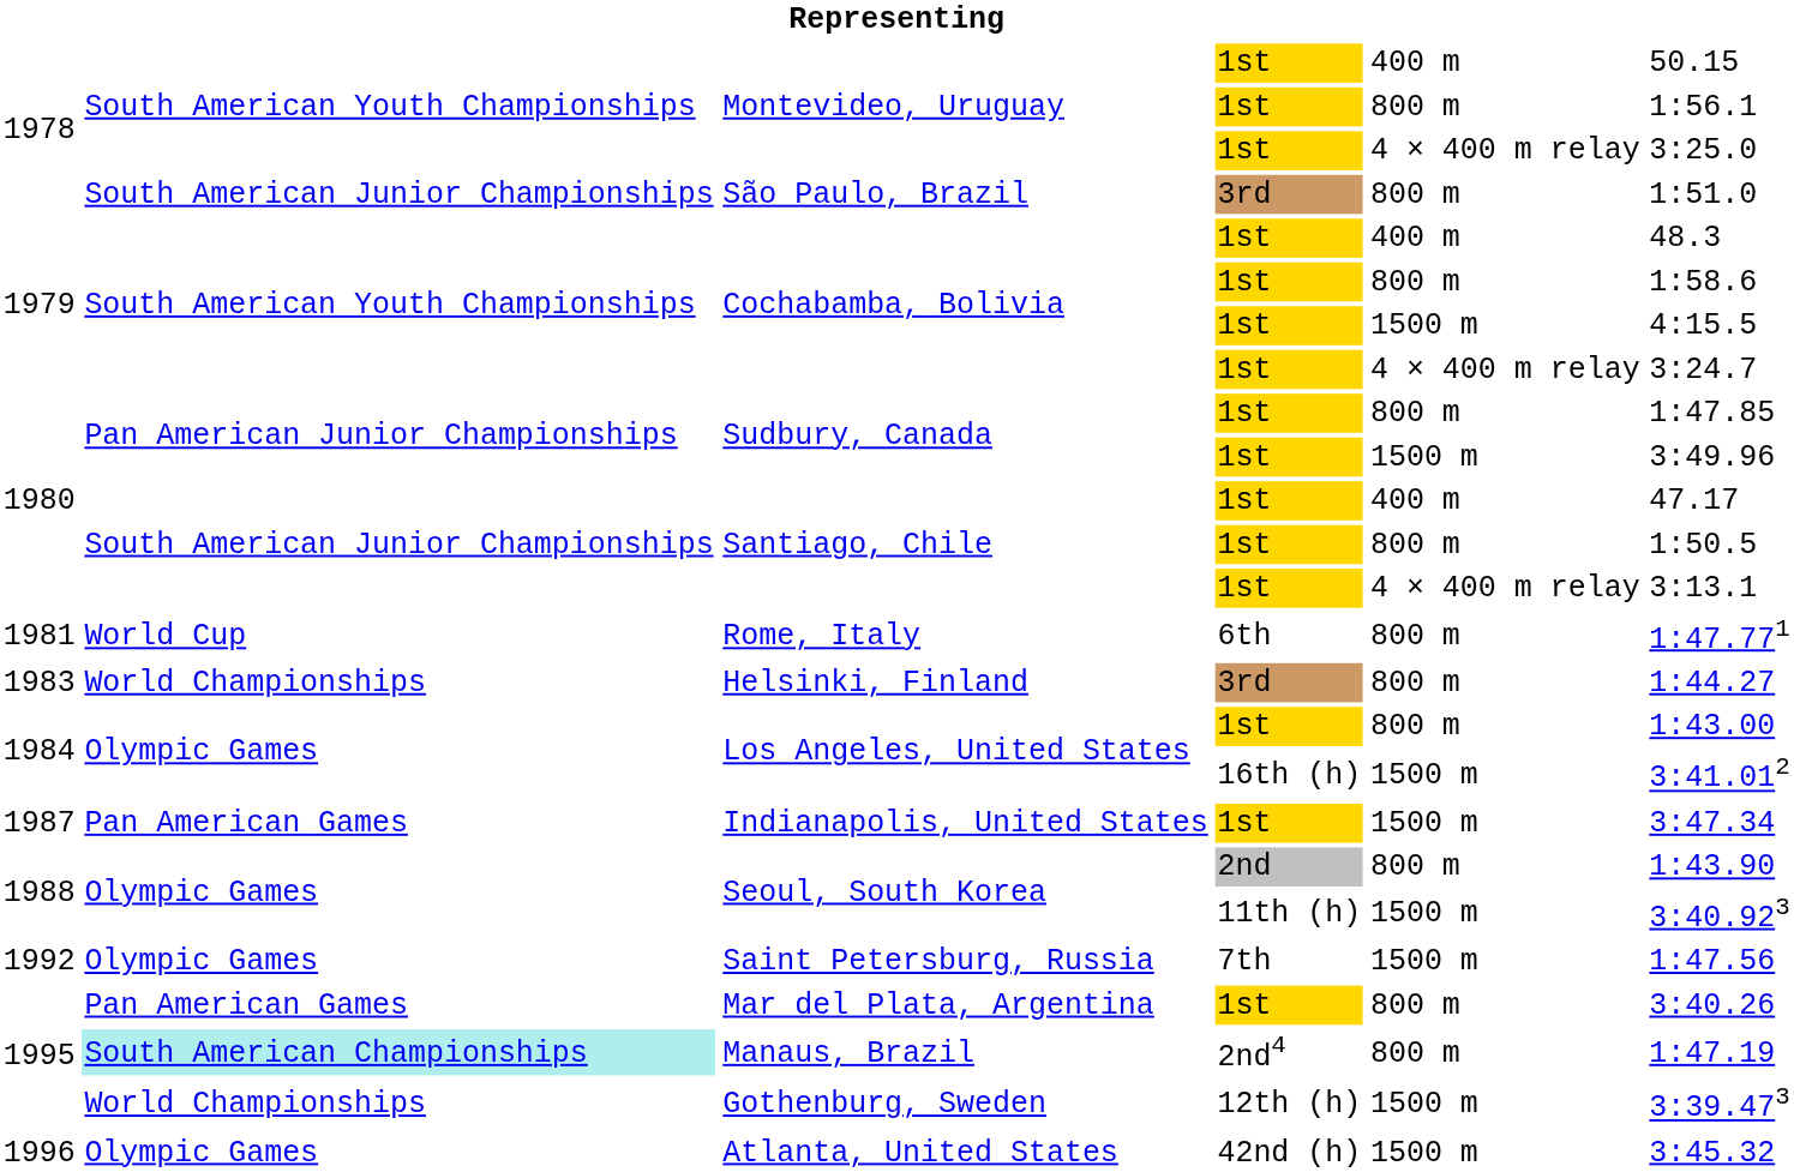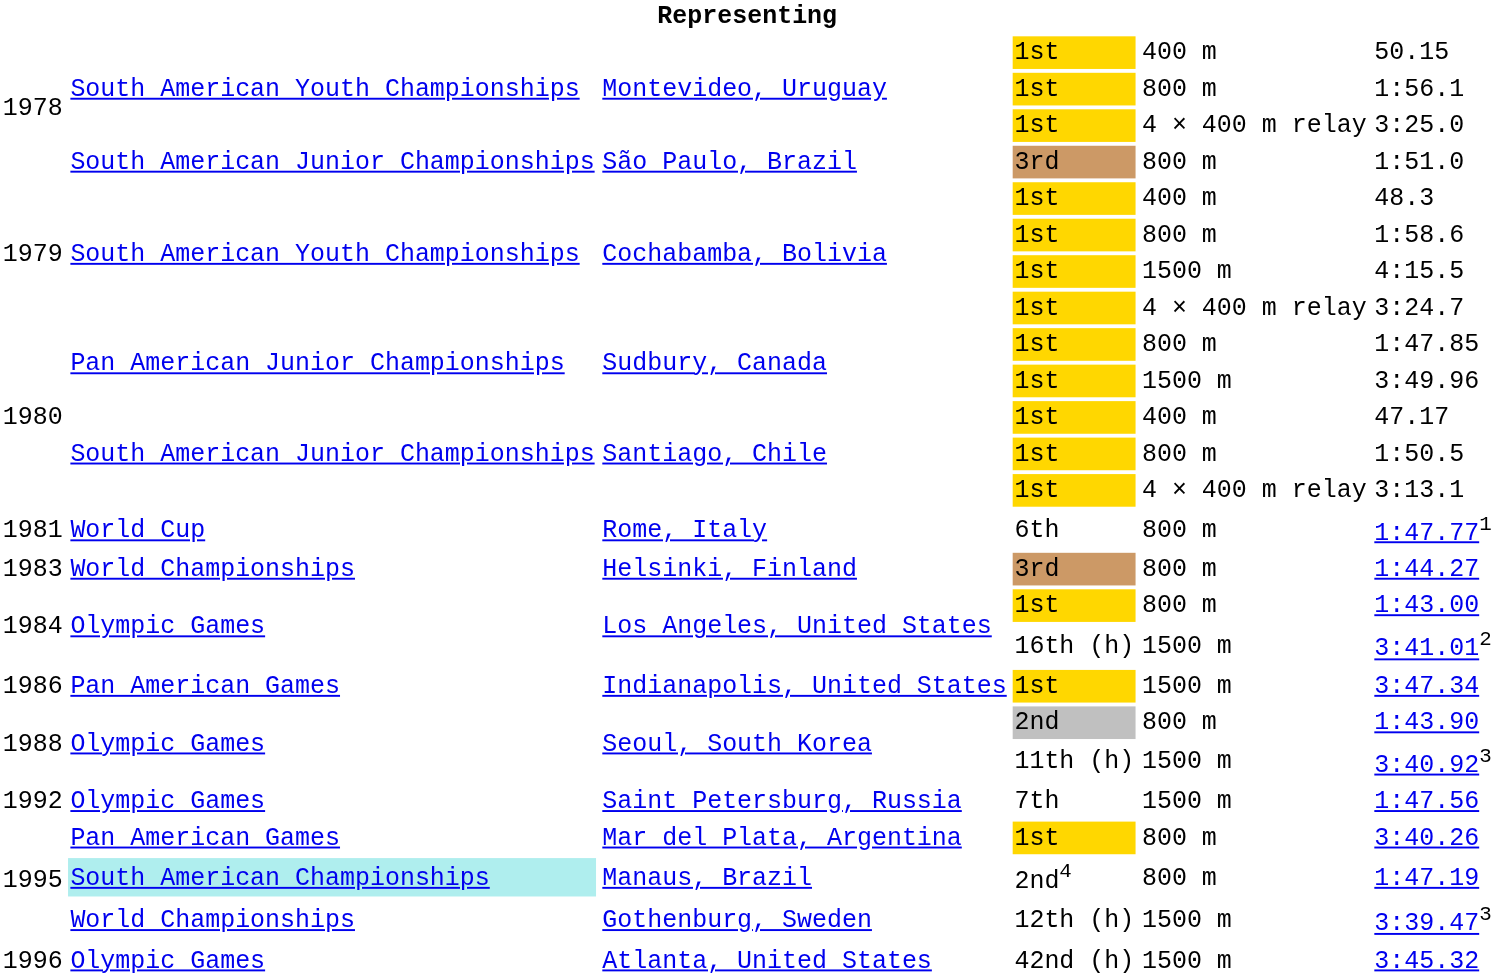Indianapolis, United States | column 1: 1987 -> 1986
